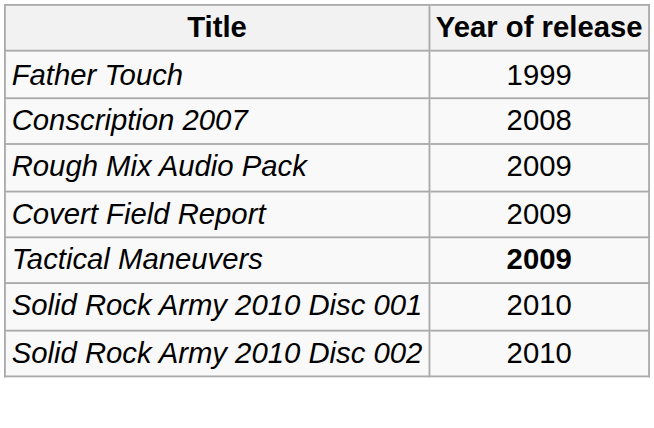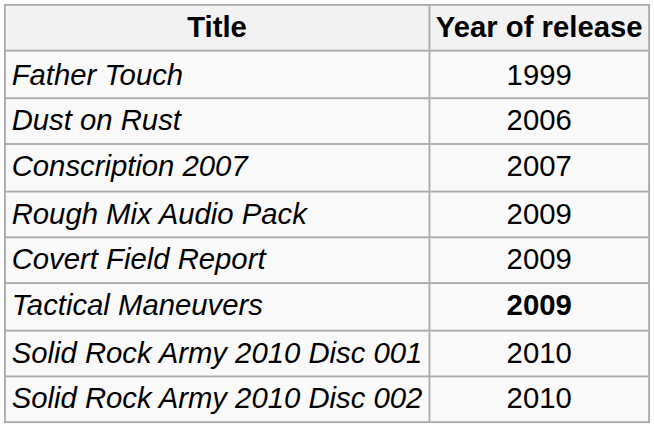+ row: Dust on Rust | 2006
Conscription 2007 | Year of release: 2008 -> 2007
